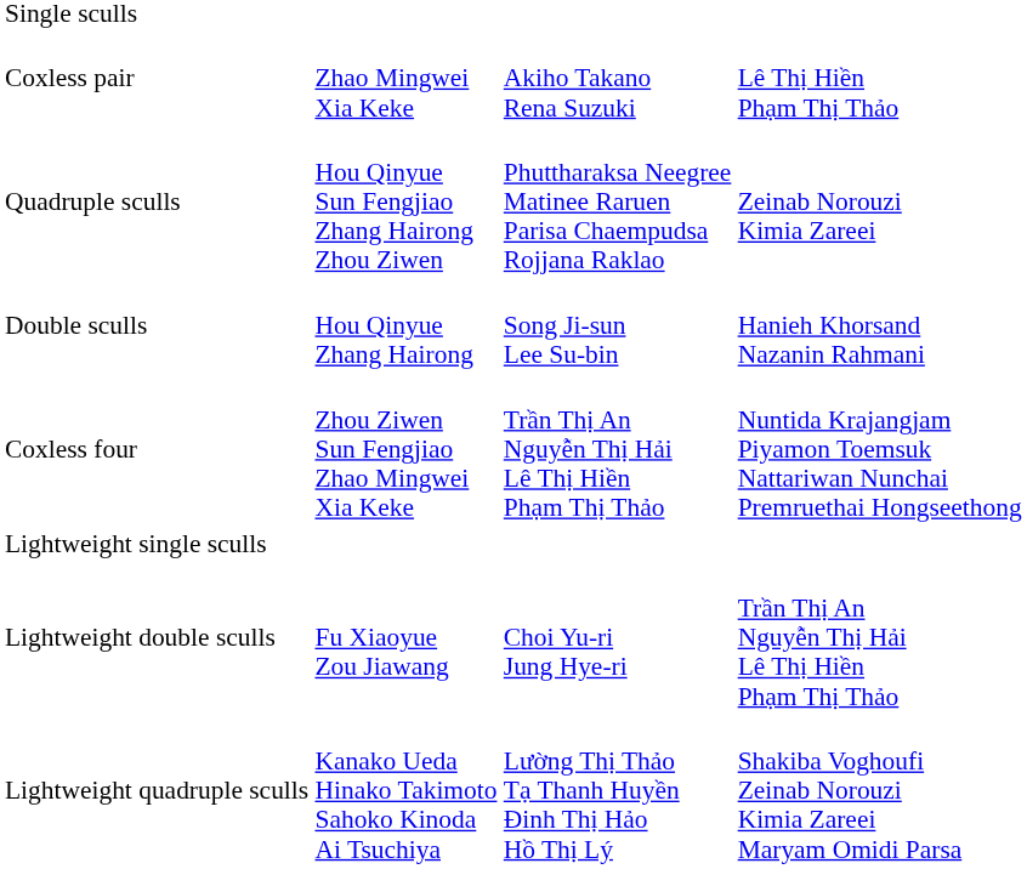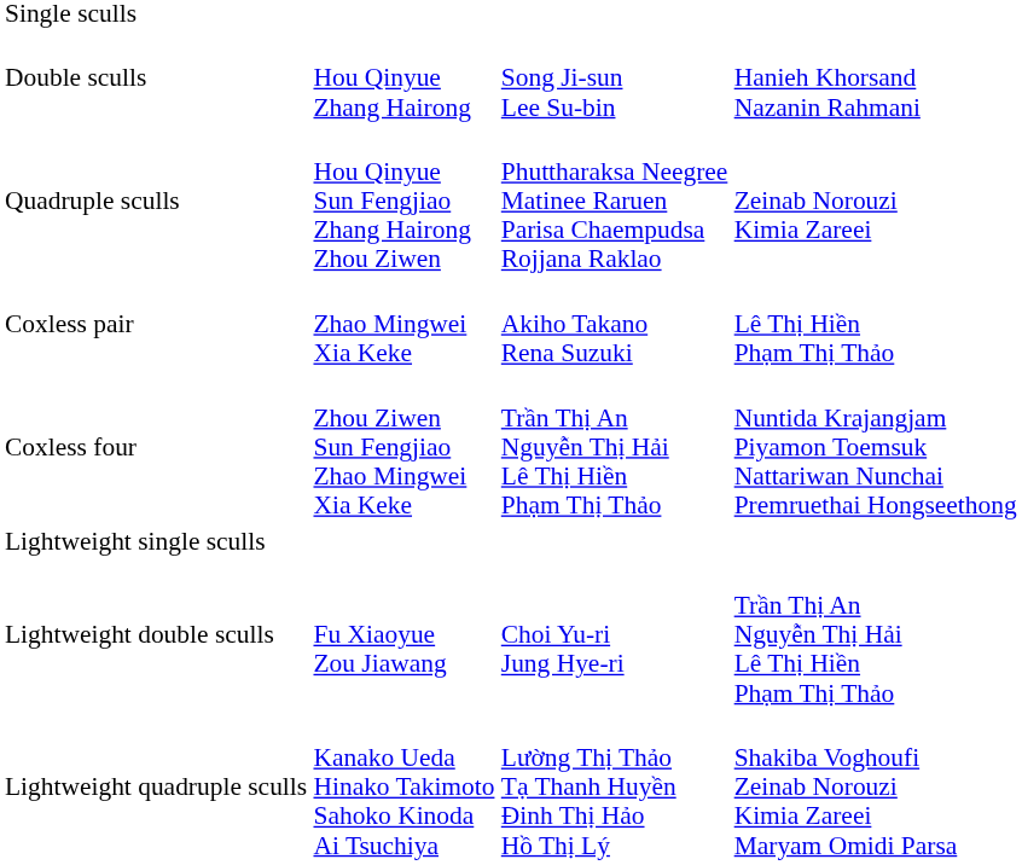rows swapped: Double sculls <-> Coxless pair
